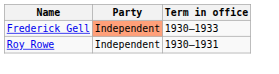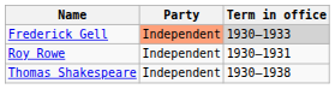Frederick Gell | Term in office: no background -> lightgrey background
+ row: Thomas Shakespeare | Independent | 1930–1938
